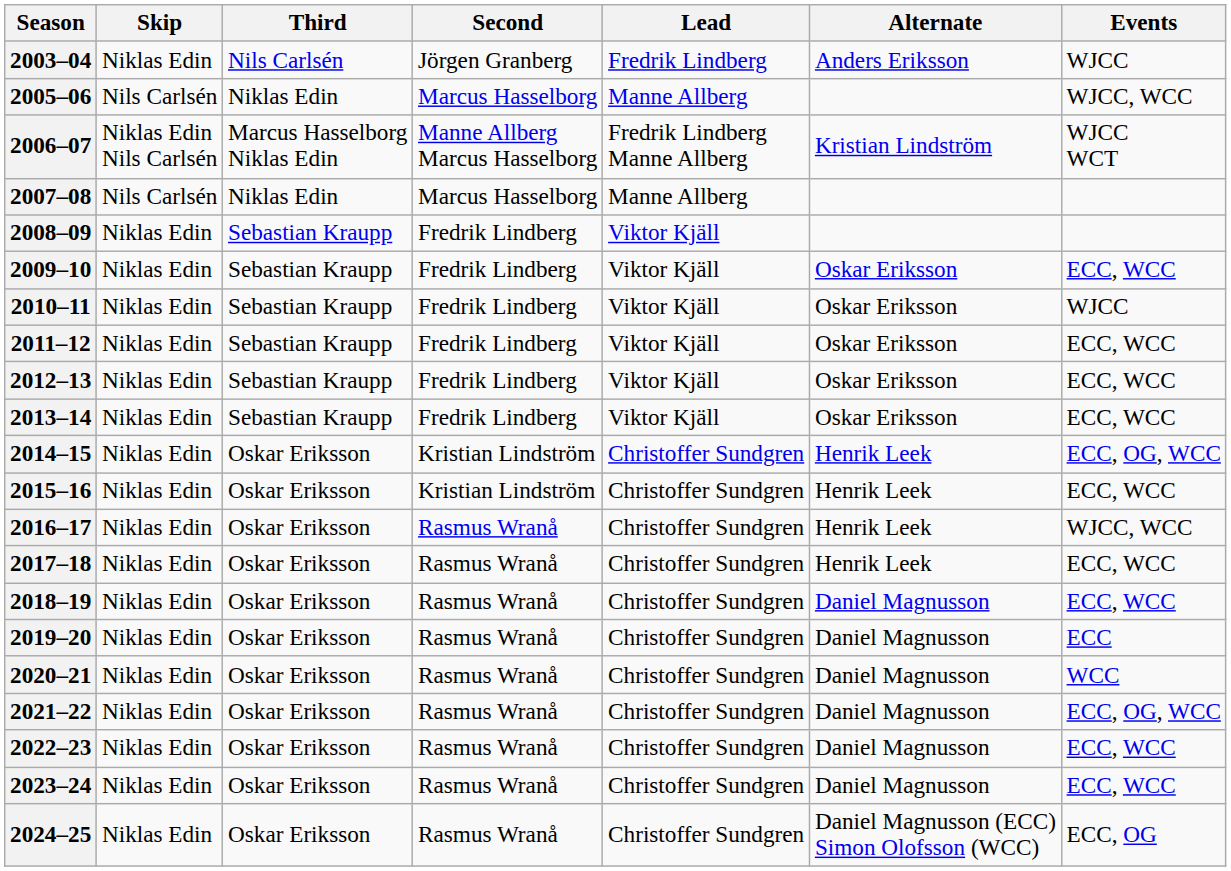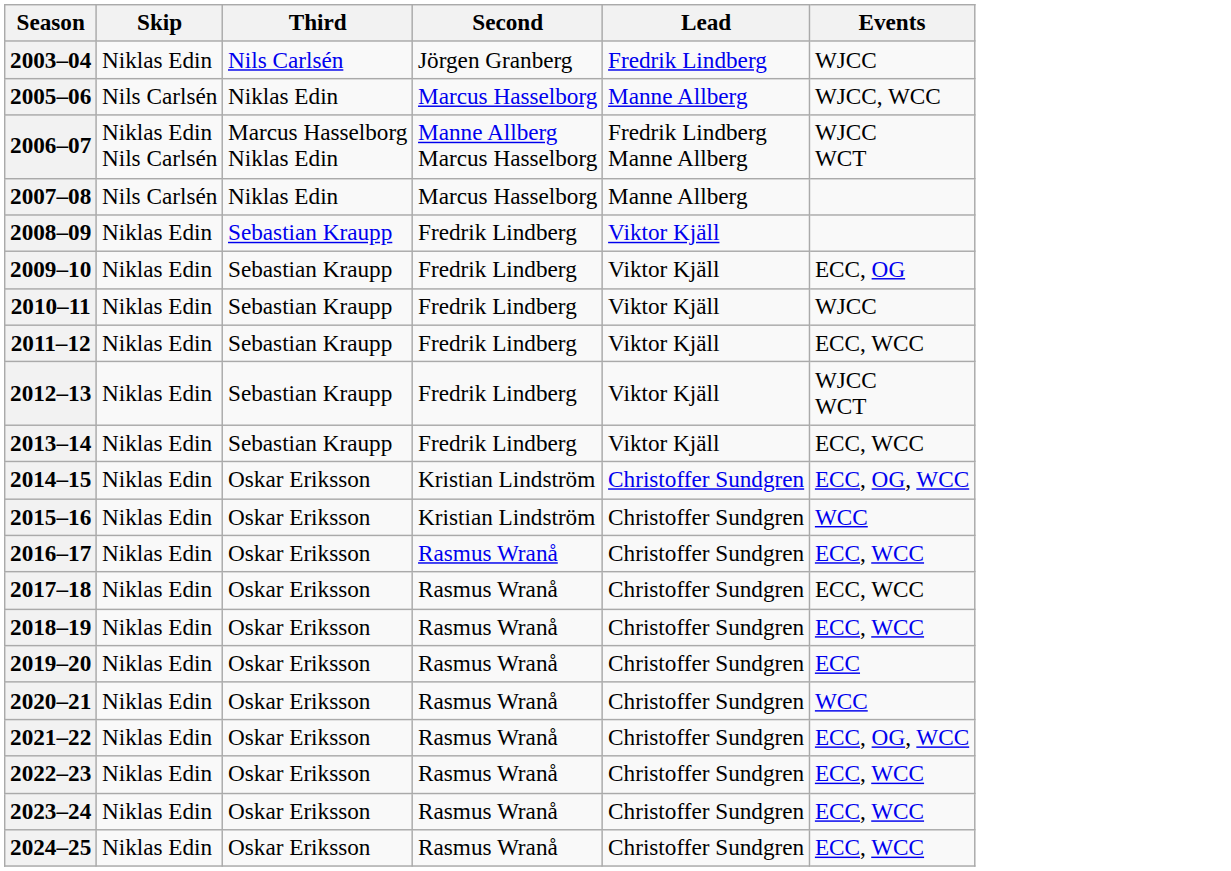- column: Alternate | Anders Eriksson | Kristian Lindström | Oskar Eriksson | Oskar Eriksson | Oskar Eriksson | Oskar Eriksson | Oskar Eriksson | Henrik Leek | Henrik Leek | Henrik Leek | Henrik Leek | Daniel Magnusson | Daniel Magnusson | Daniel Magnusson | Daniel Magnusson | Daniel Magnusson | Daniel Magnusson | Daniel Magnusson (ECC) Simon Olofsson (WCC)
2009–10 | Events: ECC, WCC -> ECC, OG
2012–13 | Events: ECC, WCC -> WJCC WCT
2015–16 | Events: ECC, WCC -> WCC
2016–17 | Events: WJCC, WCC -> ECC, WCC
2024–25 | Events: ECC, OG -> ECC, WCC
